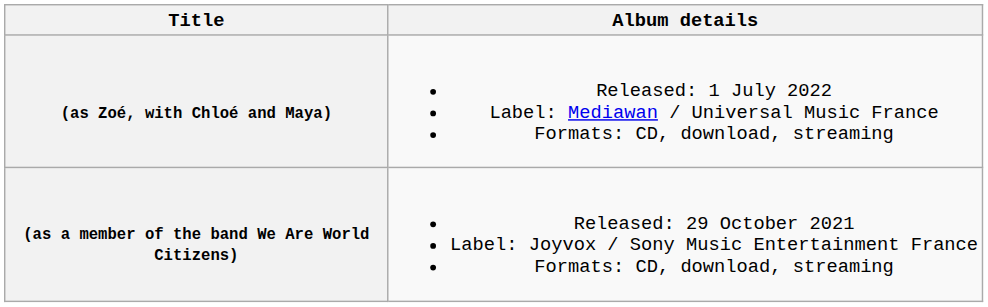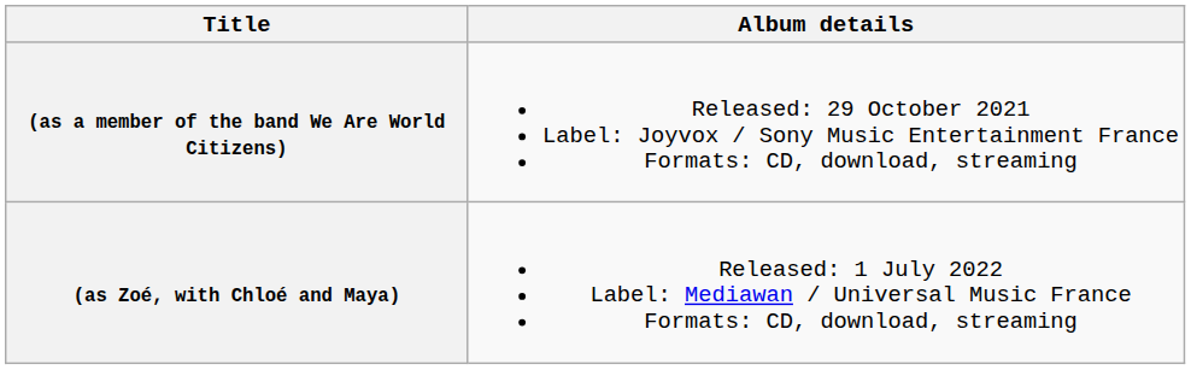rows swapped: (as a member of the band We Are World Citizens) <-> (as Zoé, with Chloé and Maya)
